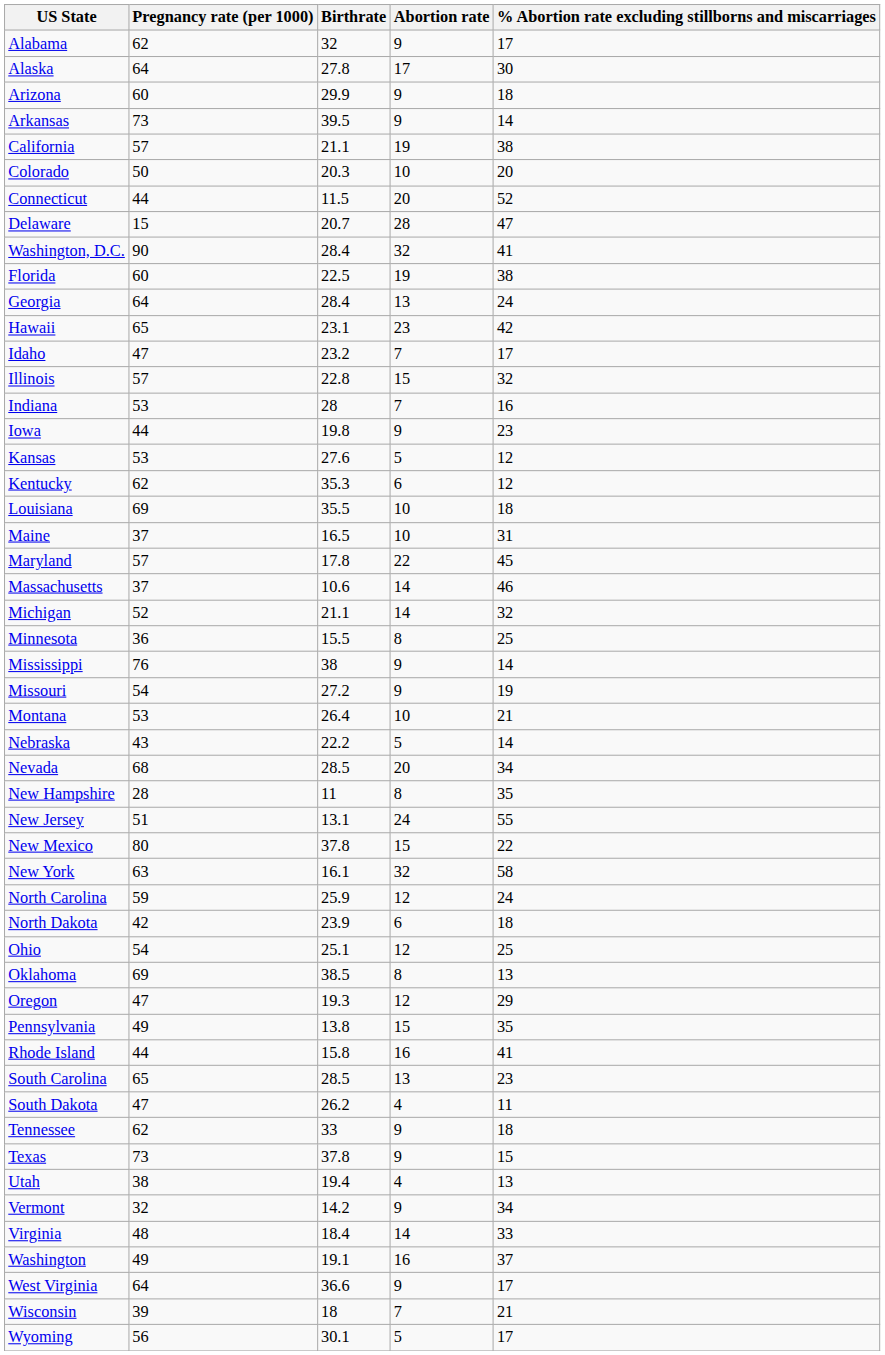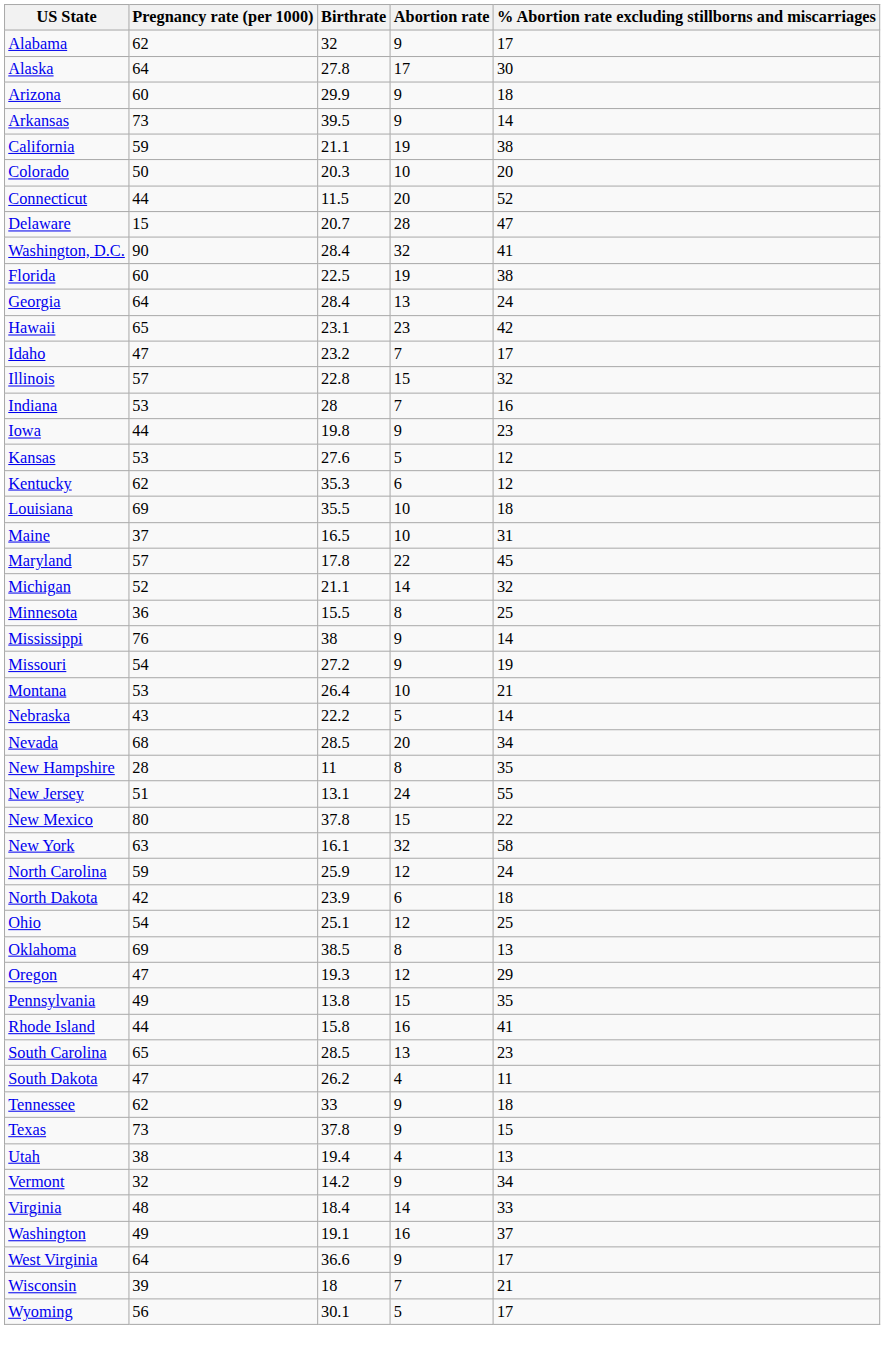California | Pregnancy rate (per 1000): 57 -> 59
- row: Massachusetts | 37 | 10.6 | 14 | 46
